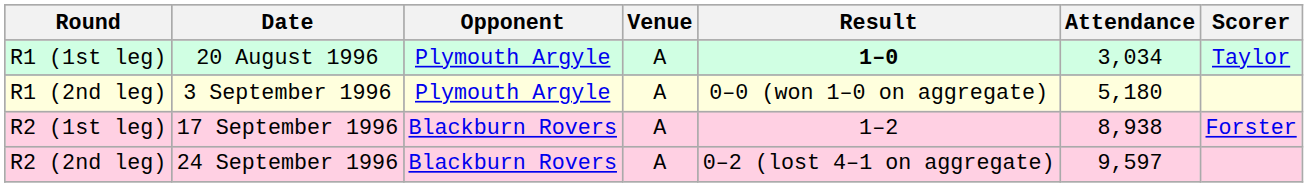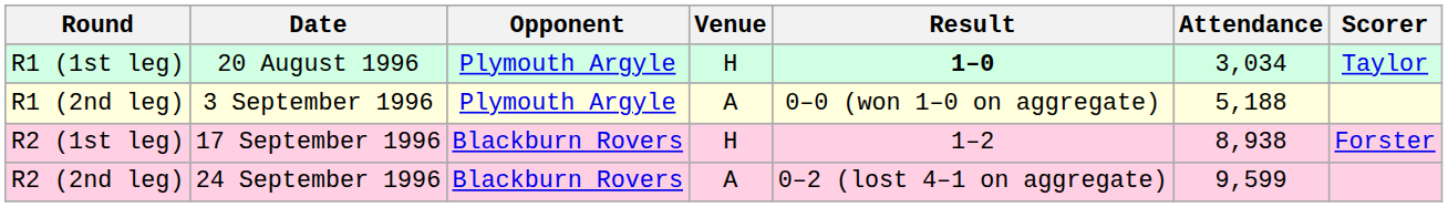R1 (1st leg) | Venue: A -> H
R1 (2nd leg) | Attendance: 5,180 -> 5,188
R2 (1st leg) | Venue: A -> H
R2 (2nd leg) | Attendance: 9,597 -> 9,599
